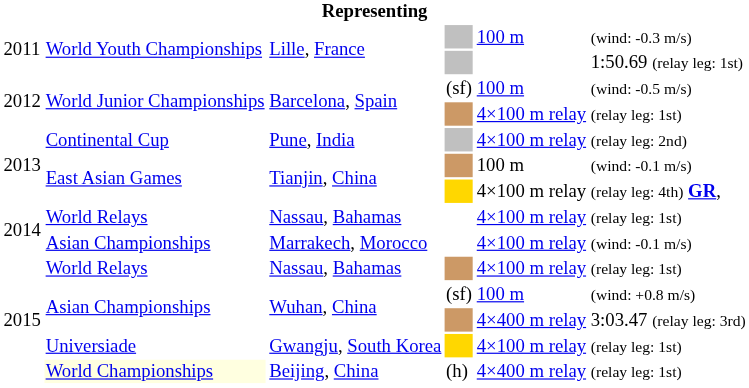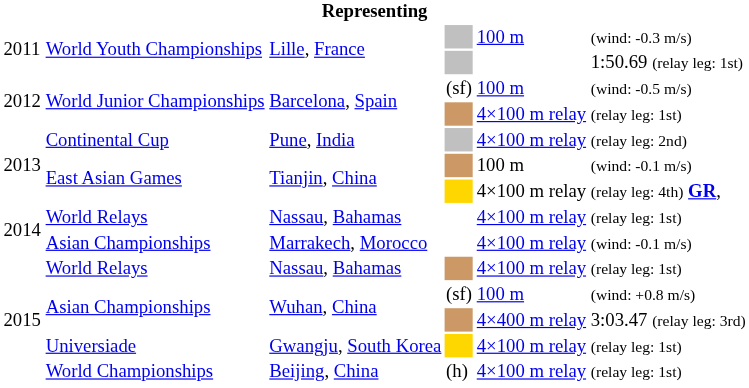Beijing, China | column 2: lightyellow background -> no background
Beijing, China | column 5: 4×400 m relay -> 4×100 m relay
